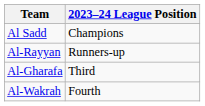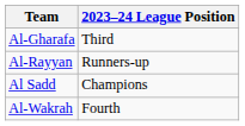rows swapped: Al Sadd <-> Al-Gharafa
